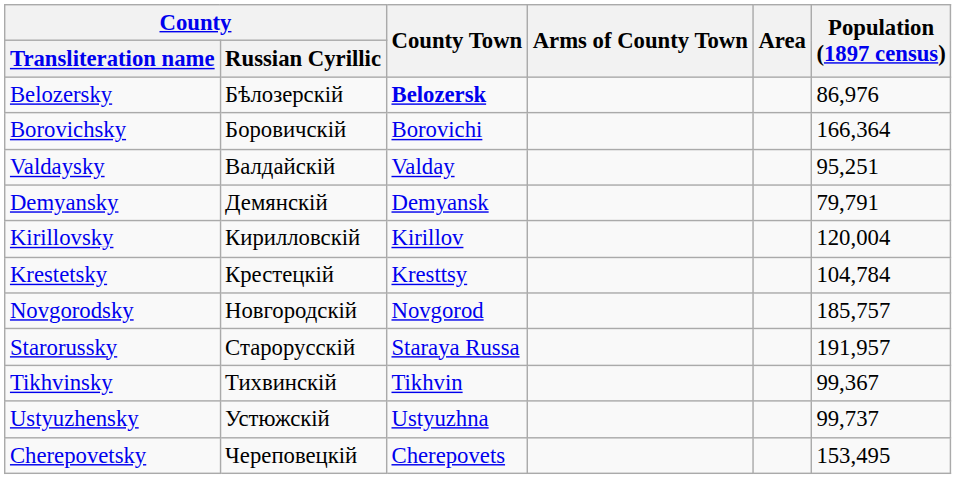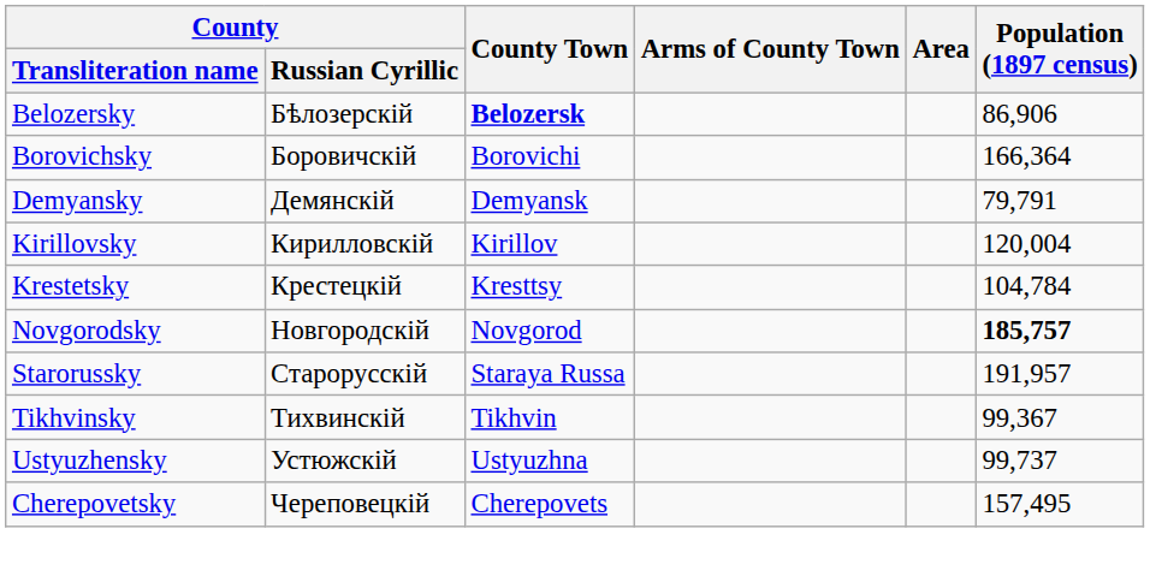Belozersky | Population (1897 census): 86,976 -> 86,906
- row: Valdaysky | Валдайскій | Valday | 95,251
Novgorodsky | Population (1897 census): normal -> bold
Cherepovetsky | Population (1897 census): 153,495 -> 157,495
